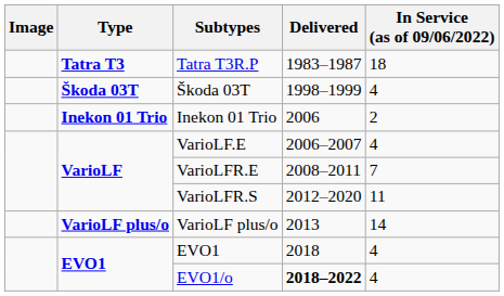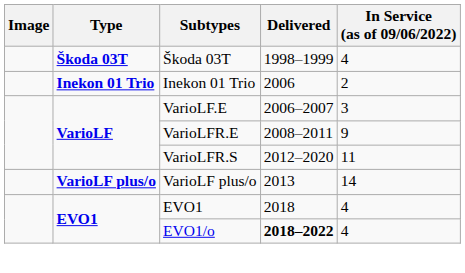- row: Tatra T3 | Tatra T3R.P | 1983–1987 | 18
VarioLF.E | In Service (as of 09/06/2022): 4 -> 3
VarioLFR.E | In Service (as of 09/06/2022): 7 -> 9
